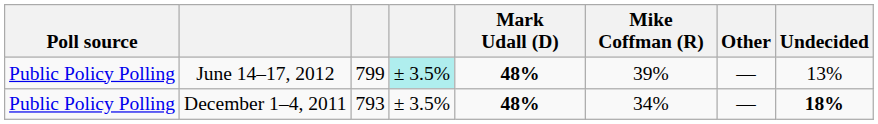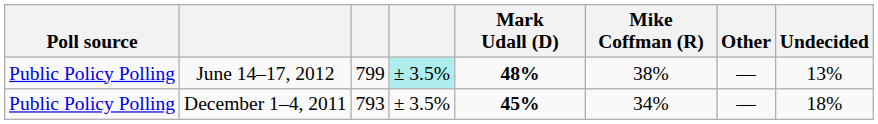June 14–17, 2012 | Mike Coffman (R): 39% -> 38%
December 1–4, 2011 | Mark Udall (D): 48% -> 45%
December 1–4, 2011 | Undecided: bold -> normal
